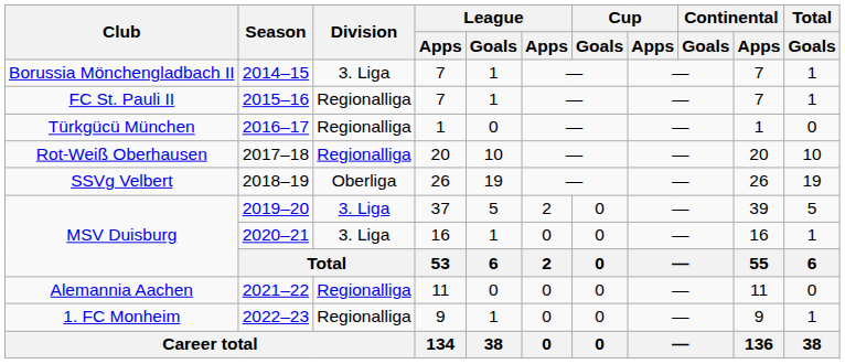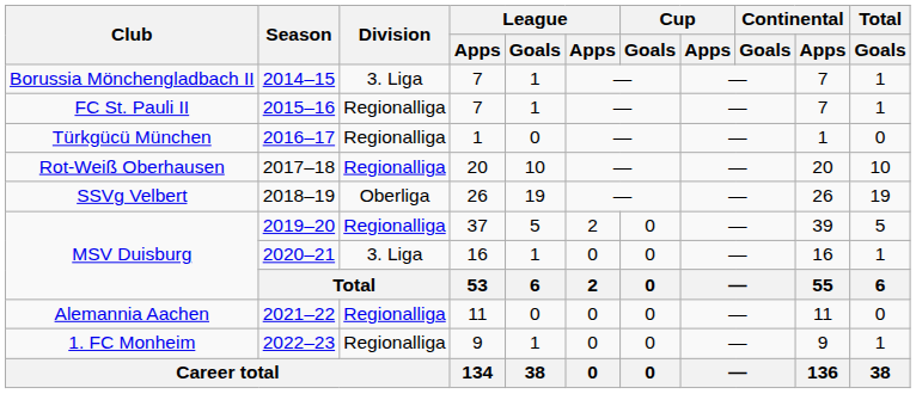2019–20 | Division: 3. Liga -> Regionalliga
